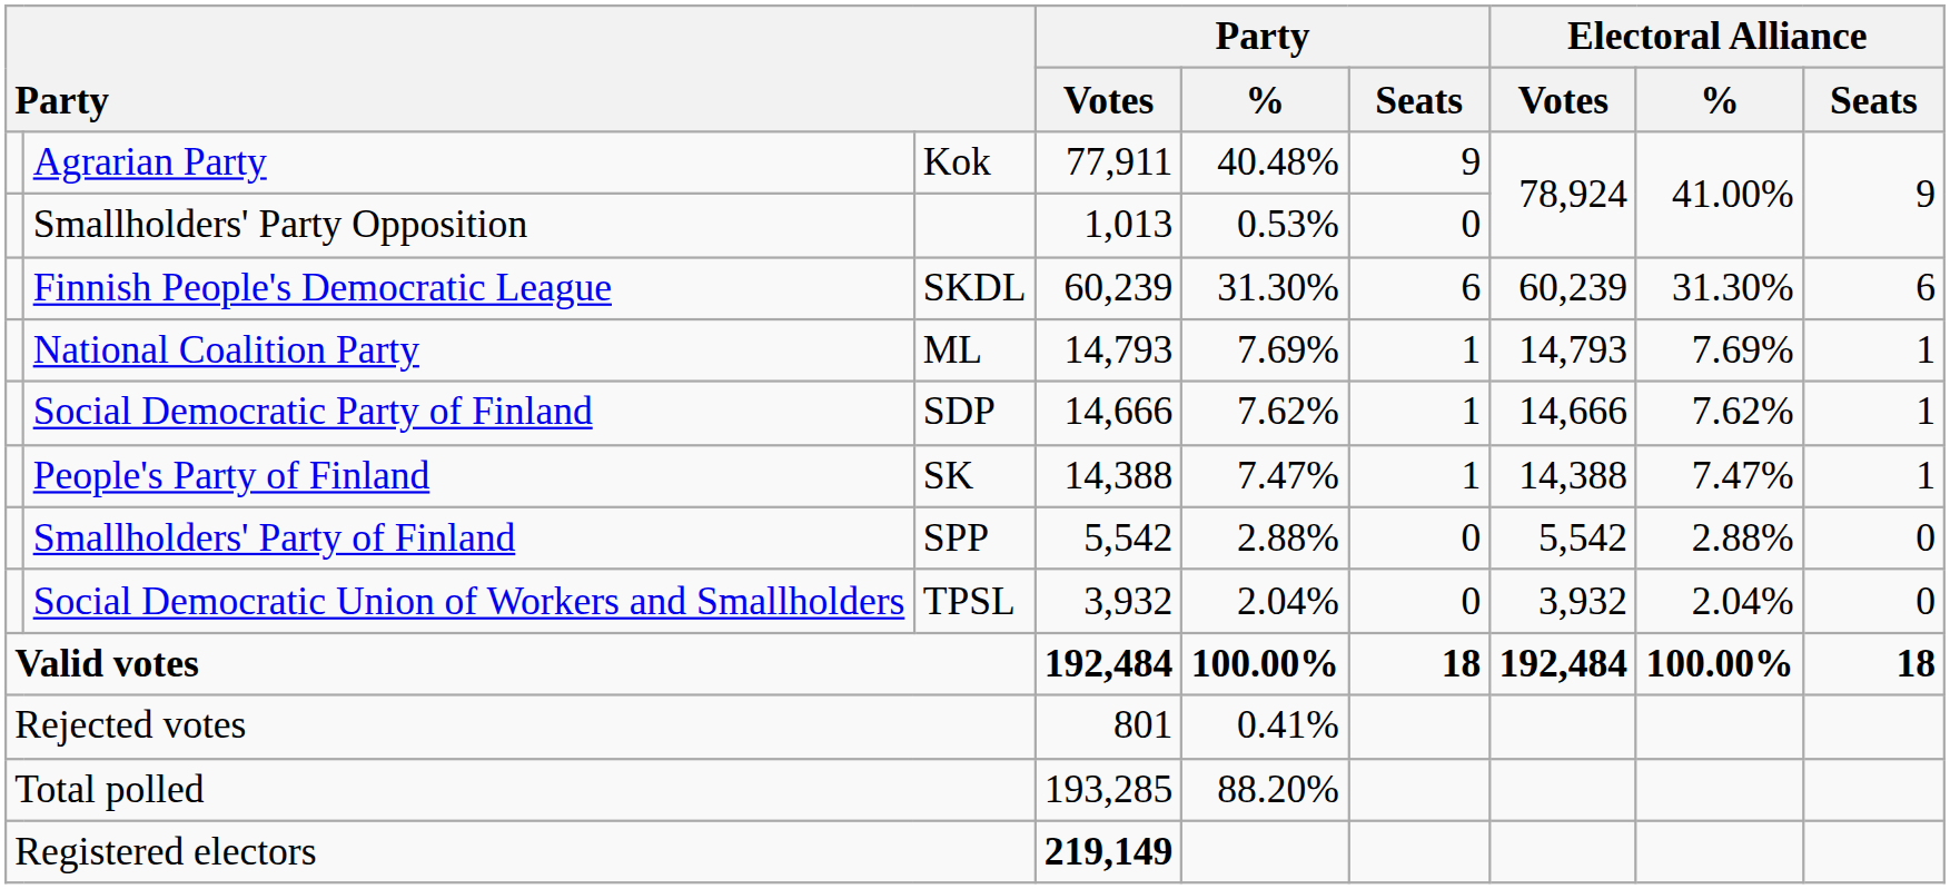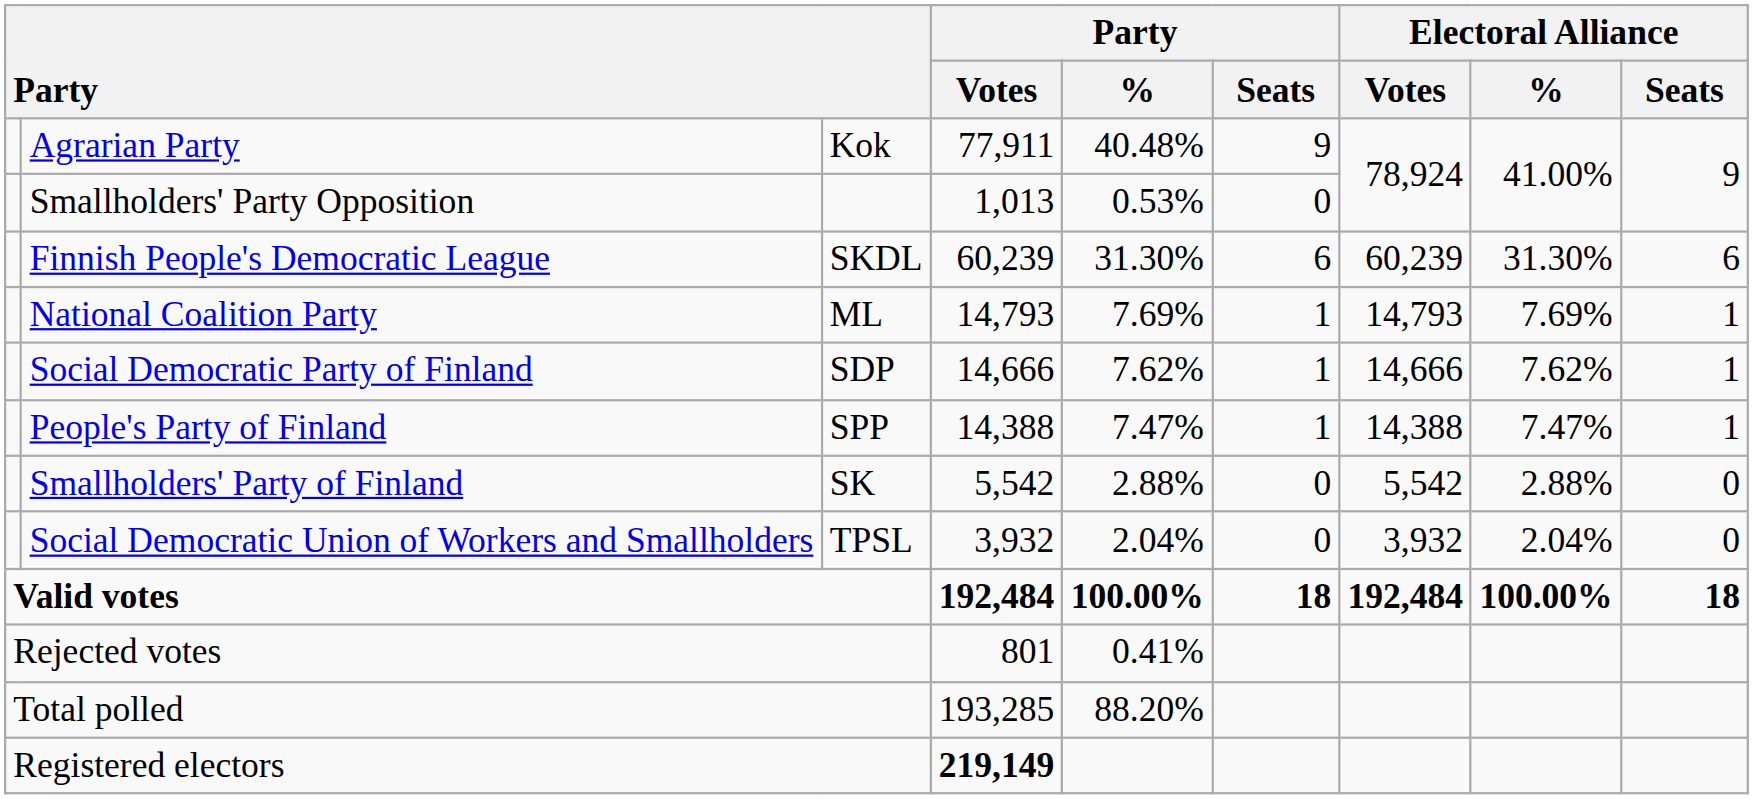People's Party of Finland | column 3: SK -> SPP
Smallholders' Party of Finland | column 3: SPP -> SK
